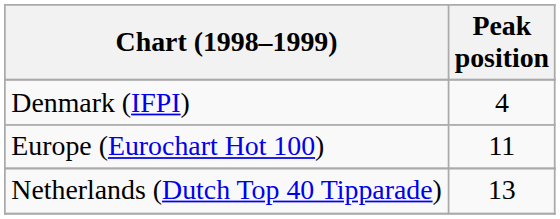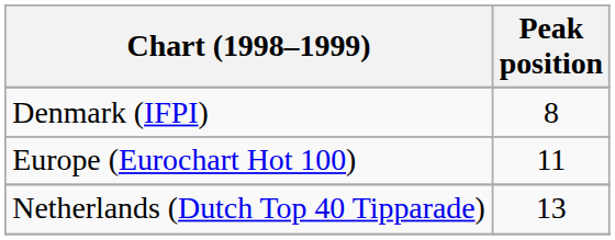Denmark (IFPI) | Peak position: 4 -> 8
